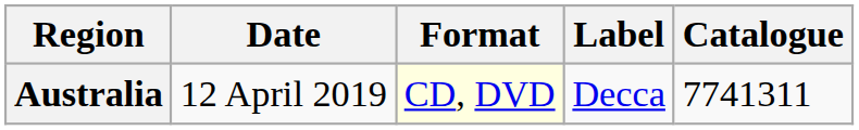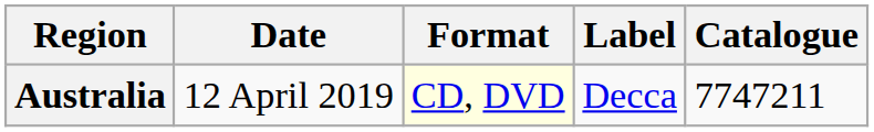Australia | Catalogue: 7741311 -> 7747211
